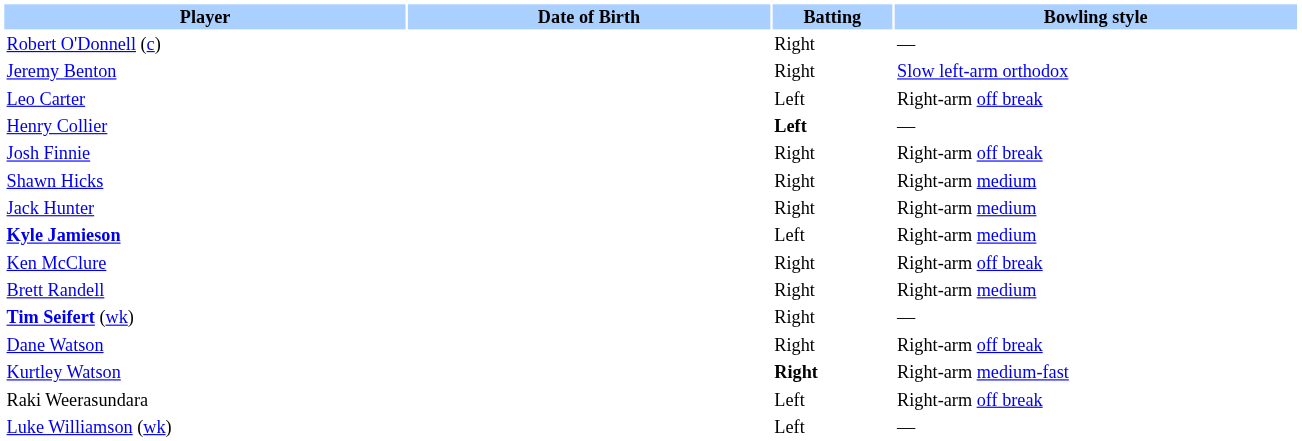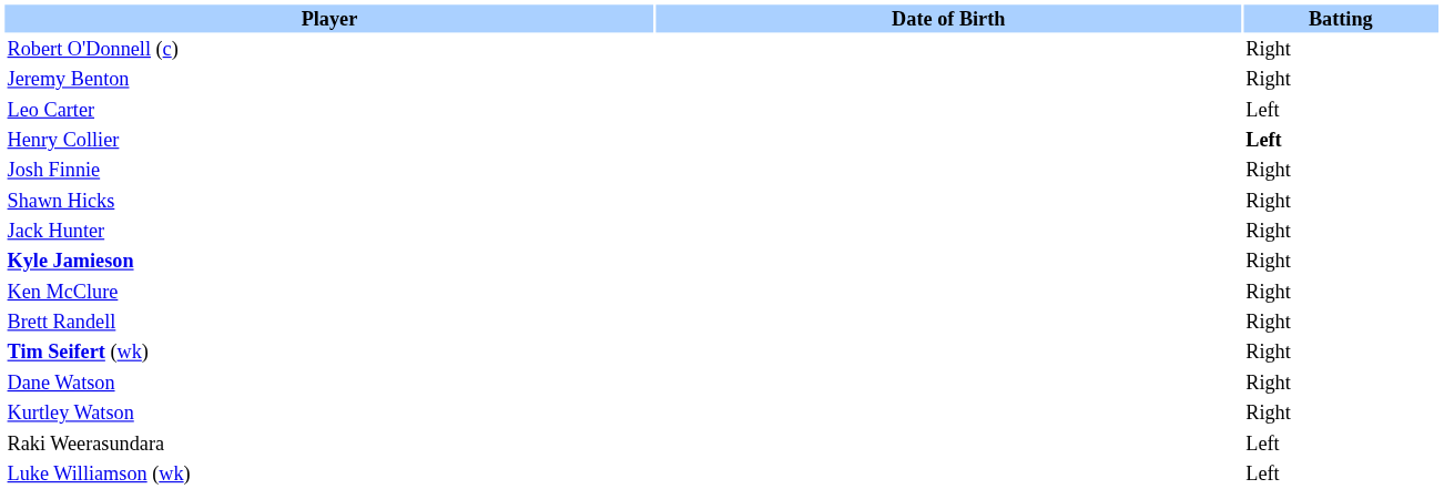- column: Bowling style | — | Slow left-arm orthodox | Right-arm off break | — | Right-arm off break | Right-arm medium | Right-arm medium | Right-arm medium | Right-arm off break | Right-arm medium | — | Right-arm off break | Right-arm medium-fast | Right-arm off break | —
Kyle Jamieson | Batting: Left -> Right
Kurtley Watson | Batting: bold -> normal
